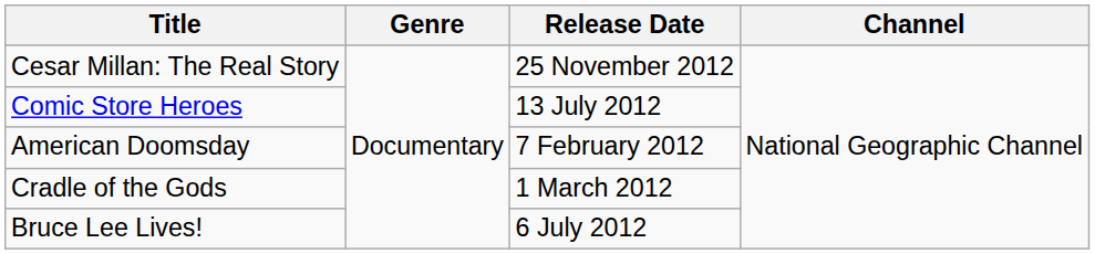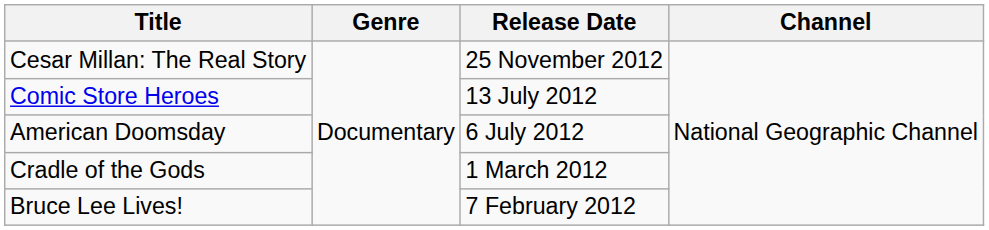American Doomsday | Release Date: 7 February 2012 -> 6 July 2012
Bruce Lee Lives! | Release Date: 6 July 2012 -> 7 February 2012
